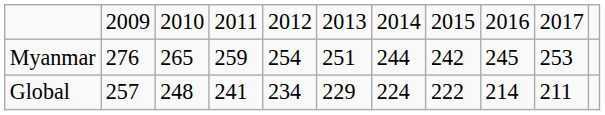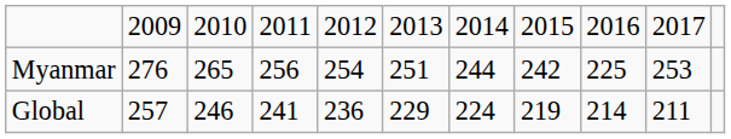Myanmar | column 4: 259 -> 256
Myanmar | column 9: 245 -> 225
Global | column 3: 248 -> 246
Global | column 5: 234 -> 236
Global | column 8: 222 -> 219
